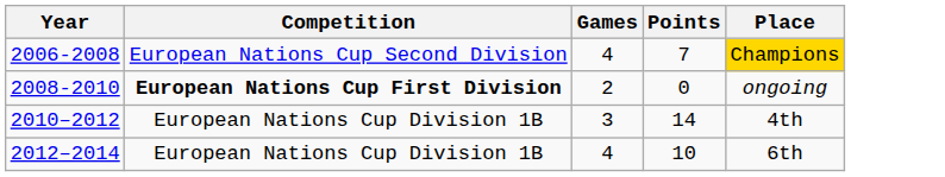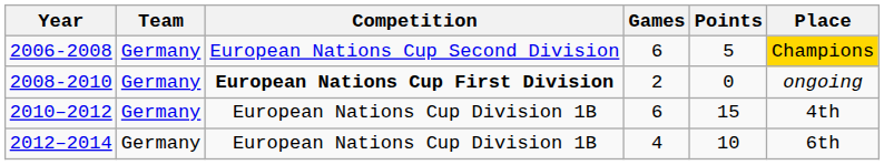+ column: Team | Germany | Germany | Germany | Germany
2006-2008 | Games: 4 -> 6
2006-2008 | Points: 7 -> 5
2010–2012 | Games: 3 -> 6
2010–2012 | Points: 14 -> 15
